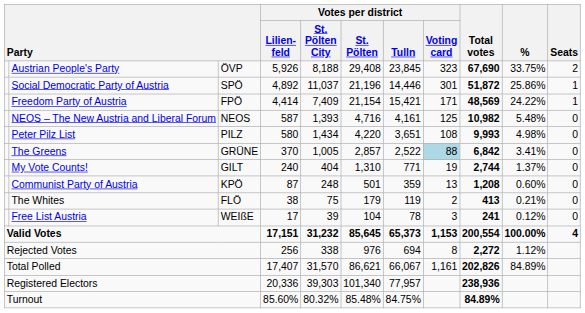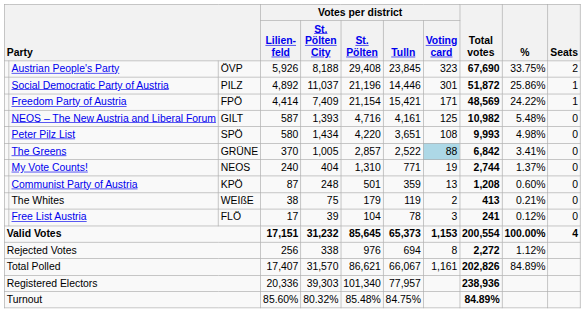Social Democratic Party of Austria | column 3: SPÖ -> PILZ
NEOS – The New Austria and Liberal Forum | column 3: NEOS -> GILT
Peter Pilz List | column 3: PILZ -> SPÖ
My Vote Counts! | column 3: GILT -> NEOS
The Whites | column 3: FLÖ -> WEIßE
Free List Austria | column 3: WEIßE -> FLÖ
